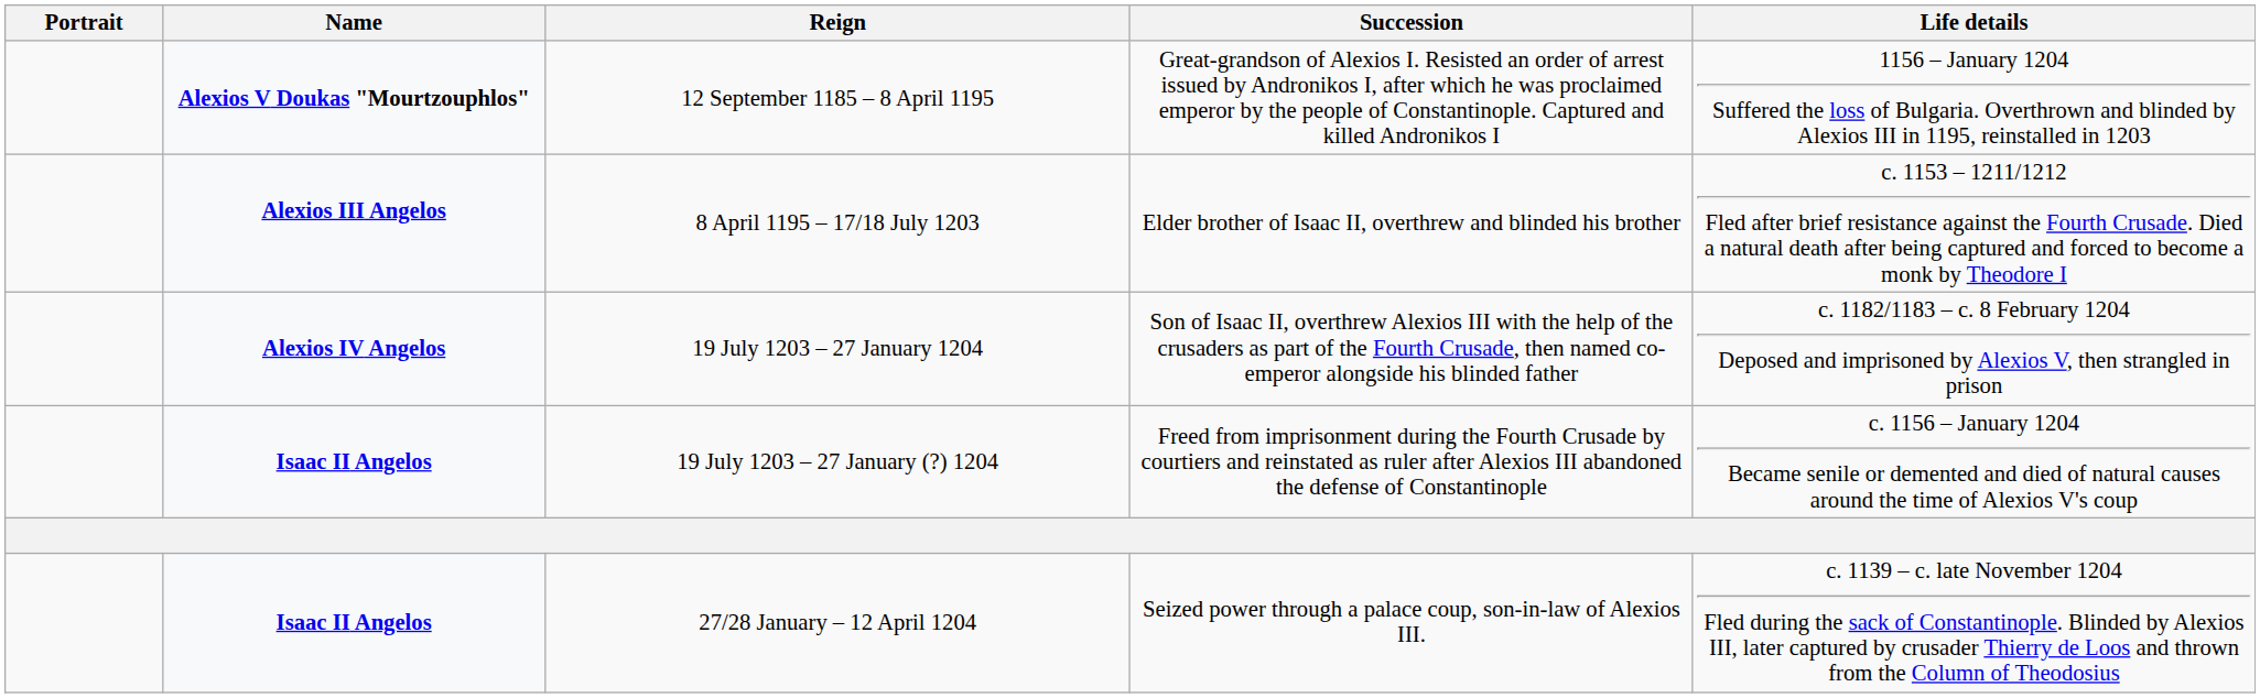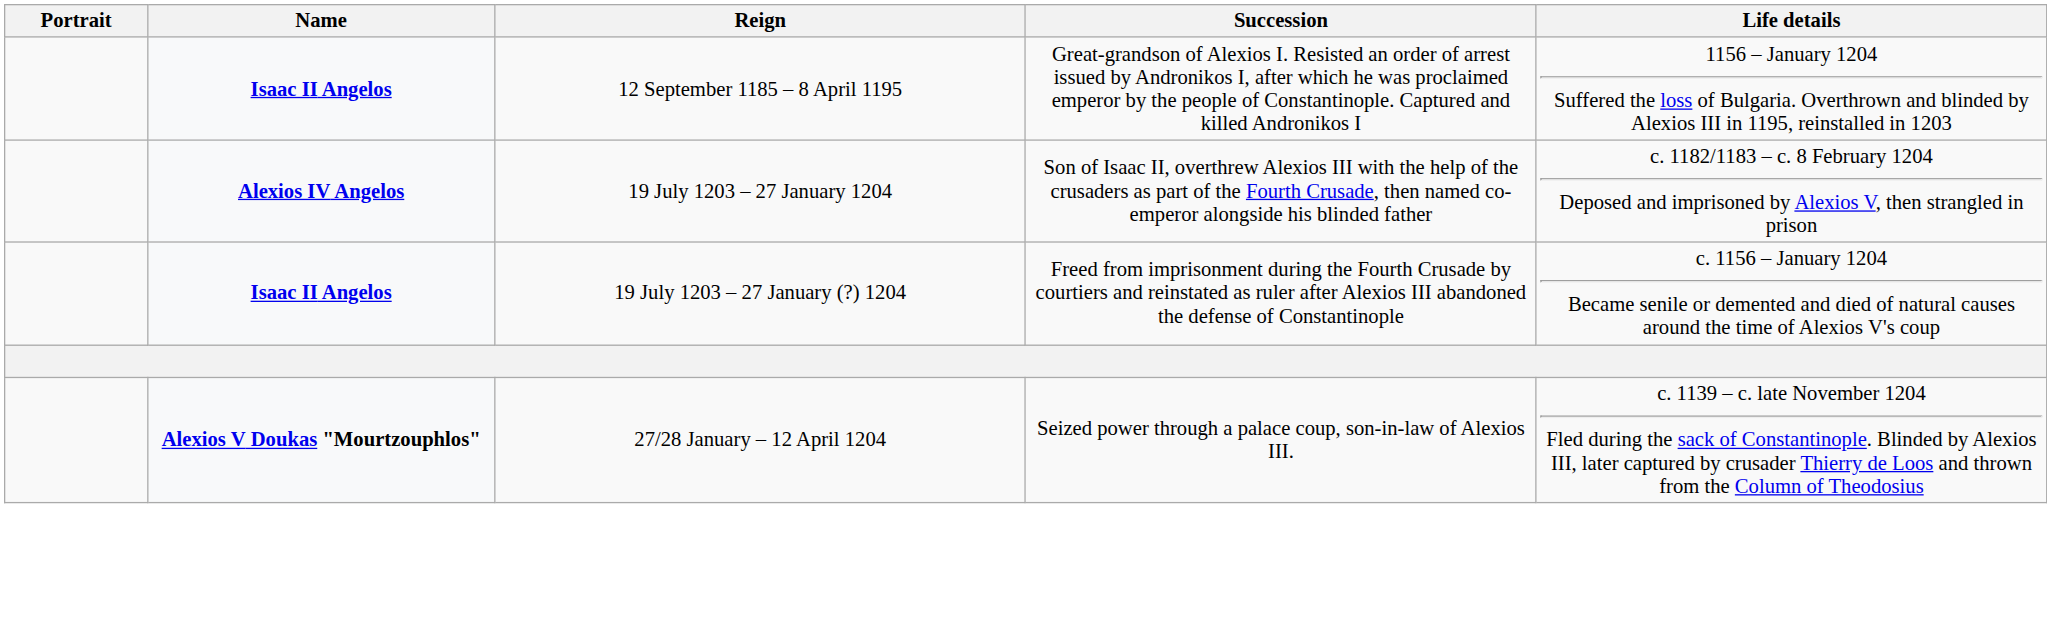12 September 1185 – 8 April 1195 | Name: Alexios V Doukas "Mourtzouphlos" -> Isaac II Angelos
- row: Alexios III Angelos | 8 April 1195 – 17/18 July 1203 | Elder brother of Isaac II, overthrew and blinded his brother | c. 1153 – 1211/1212 Fled after brief resistance against the Fourth Crusade. Died a natural death after being captured and forced to become a monk by Theodore I
27/28 January – 12 April 1204 | Name: Isaac II Angelos -> Alexios V Doukas "Mourtzouphlos"
